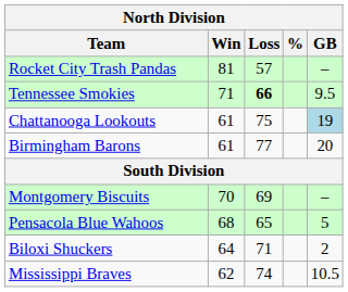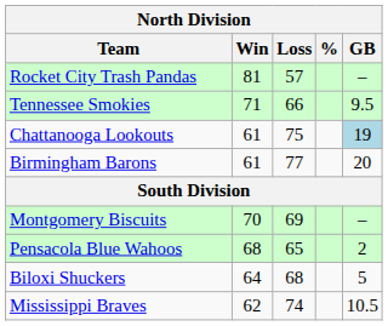Tennessee Smokies | Loss: bold -> normal
Pensacola Blue Wahoos | GB: 5 -> 2
Biloxi Shuckers | Loss: 71 -> 68
Biloxi Shuckers | GB: 2 -> 5
